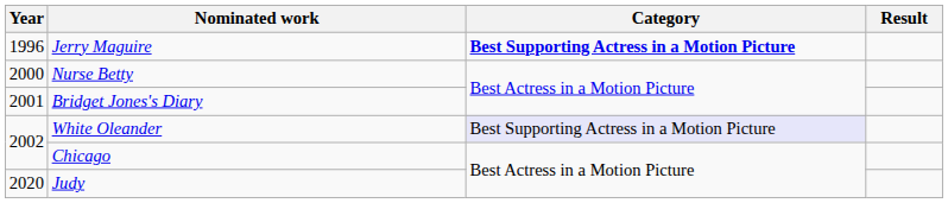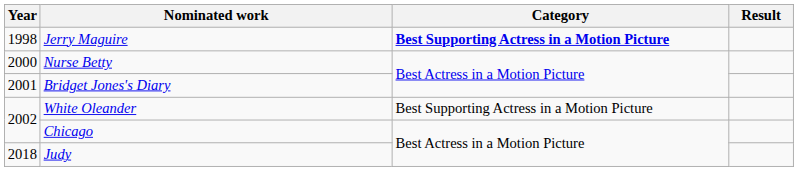Jerry Maguire | Year: 1996 -> 1998
White Oleander | Category: lavender background -> no background
Judy | Year: 2020 -> 2018
